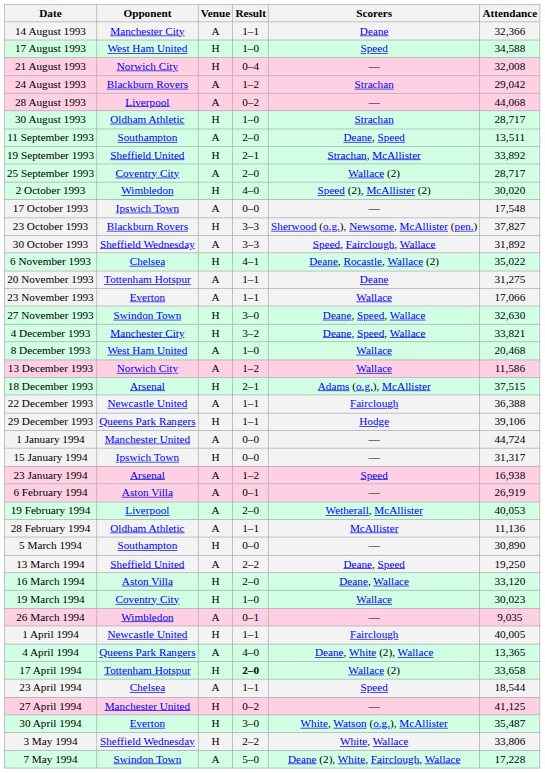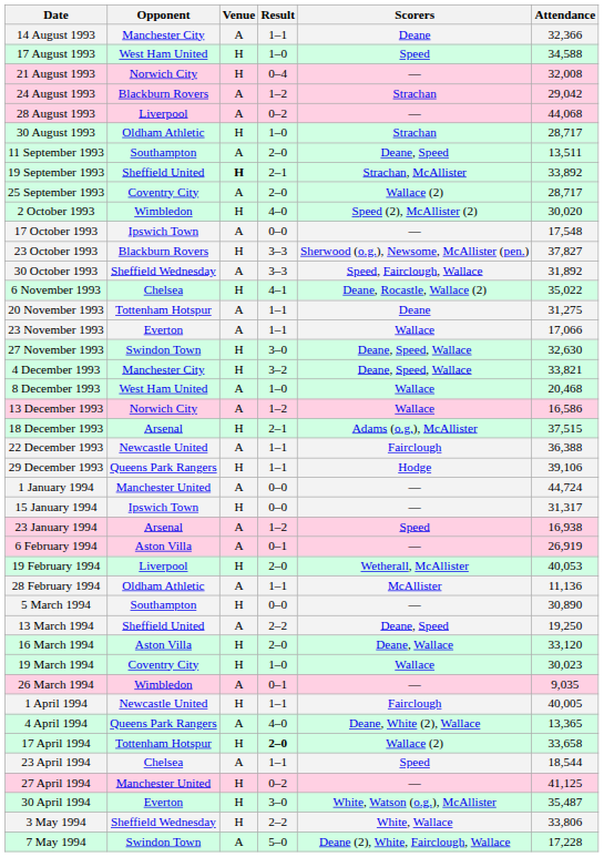19 September 1993 | Venue: normal -> bold
13 December 1993 | Attendance: 11,586 -> 16,586
19 February 1994 | Venue: A -> H
